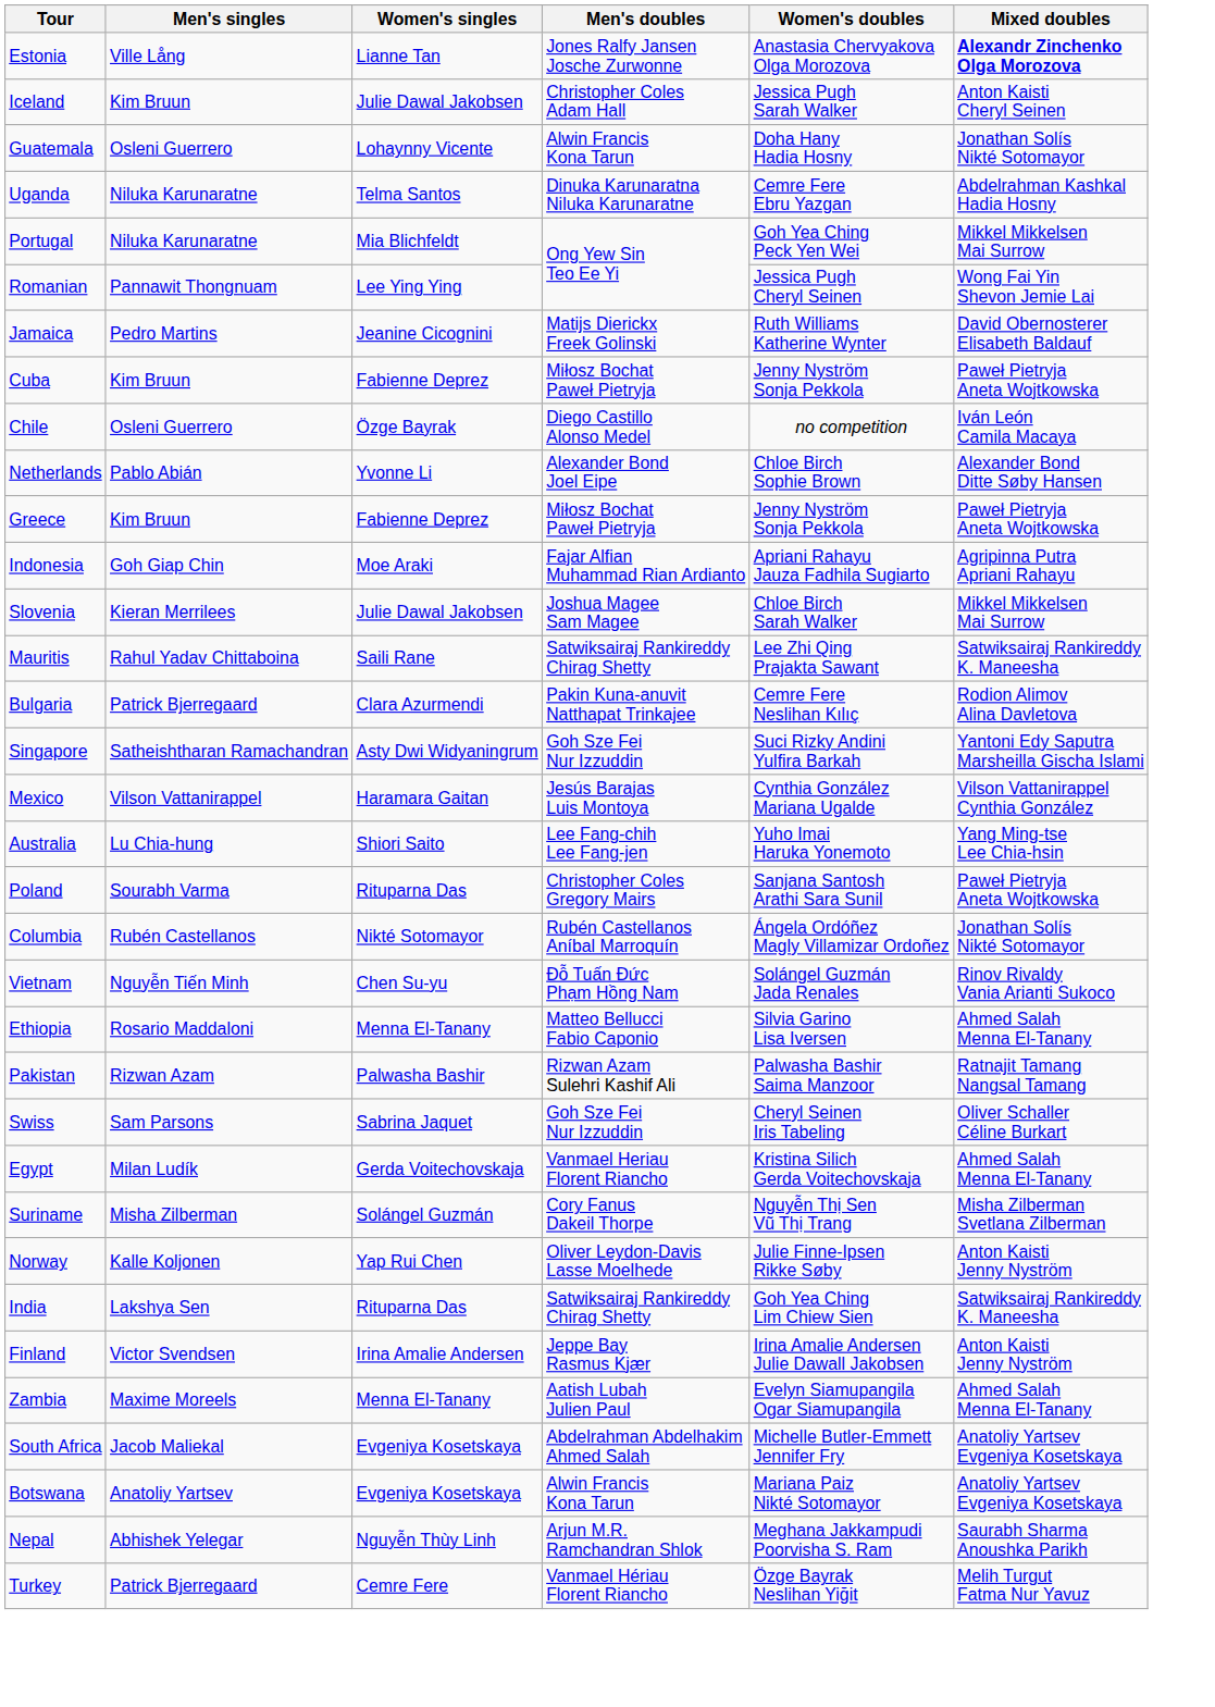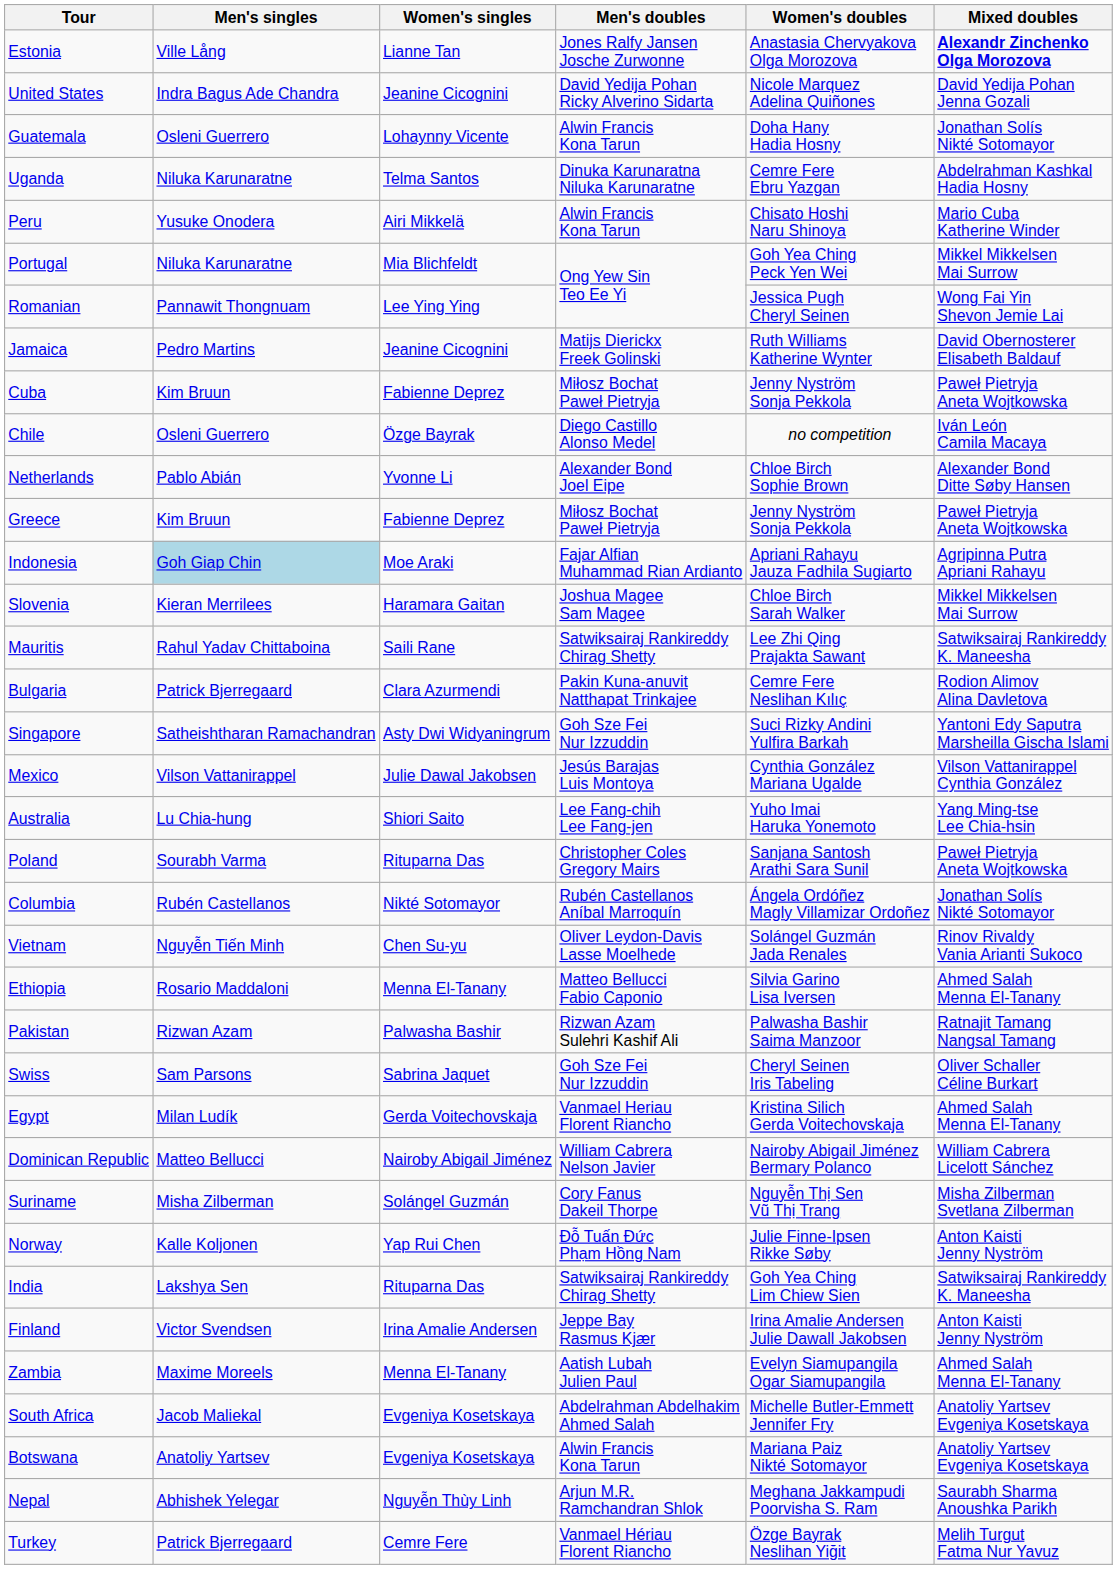- row: Iceland | Kim Bruun | Julie Dawal Jakobsen | Christopher Coles Adam Hall | Jessica Pugh Sarah Walker | Anton Kaisti Cheryl Seinen
+ row: United States | Indra Bagus Ade Chandra | Jeanine Cicognini | David Yedija Pohan Ricky Alverino Sidarta | Nicole Marquez Adelina Quiñones | David Yedija Pohan Jenna Gozali
+ row: Peru | Yusuke Onodera | Airi Mikkelä | Alwin Francis Kona Tarun | Chisato Hoshi Naru Shinoya | Mario Cuba Katherine Winder
Indonesia | Men's singles: no background -> lightblue background
Slovenia | Women's singles: Julie Dawal Jakobsen -> Haramara Gaitan
Mexico | Women's singles: Haramara Gaitan -> Julie Dawal Jakobsen
Vietnam | Men's doubles: Đỗ Tuấn Đức Phạm Hồng Nam -> Oliver Leydon-Davis Lasse Moelhede
+ row: Dominican Republic | Matteo Bellucci | Nairoby Abigail Jiménez | William Cabrera Nelson Javier | Nairoby Abigail Jiménez Bermary Polanco | William Cabrera Licelott Sánchez
Norway | Men's doubles: Oliver Leydon-Davis Lasse Moelhede -> Đỗ Tuấn Đức Phạm Hồng Nam
